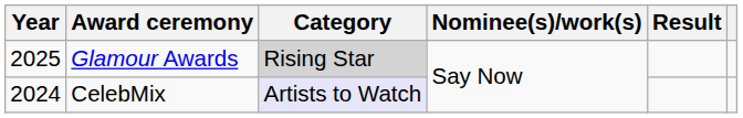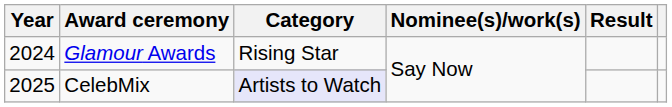Glamour Awards | Year: 2025 -> 2024
Glamour Awards | Category: lightgrey background -> no background
CelebMix | Year: 2024 -> 2025
